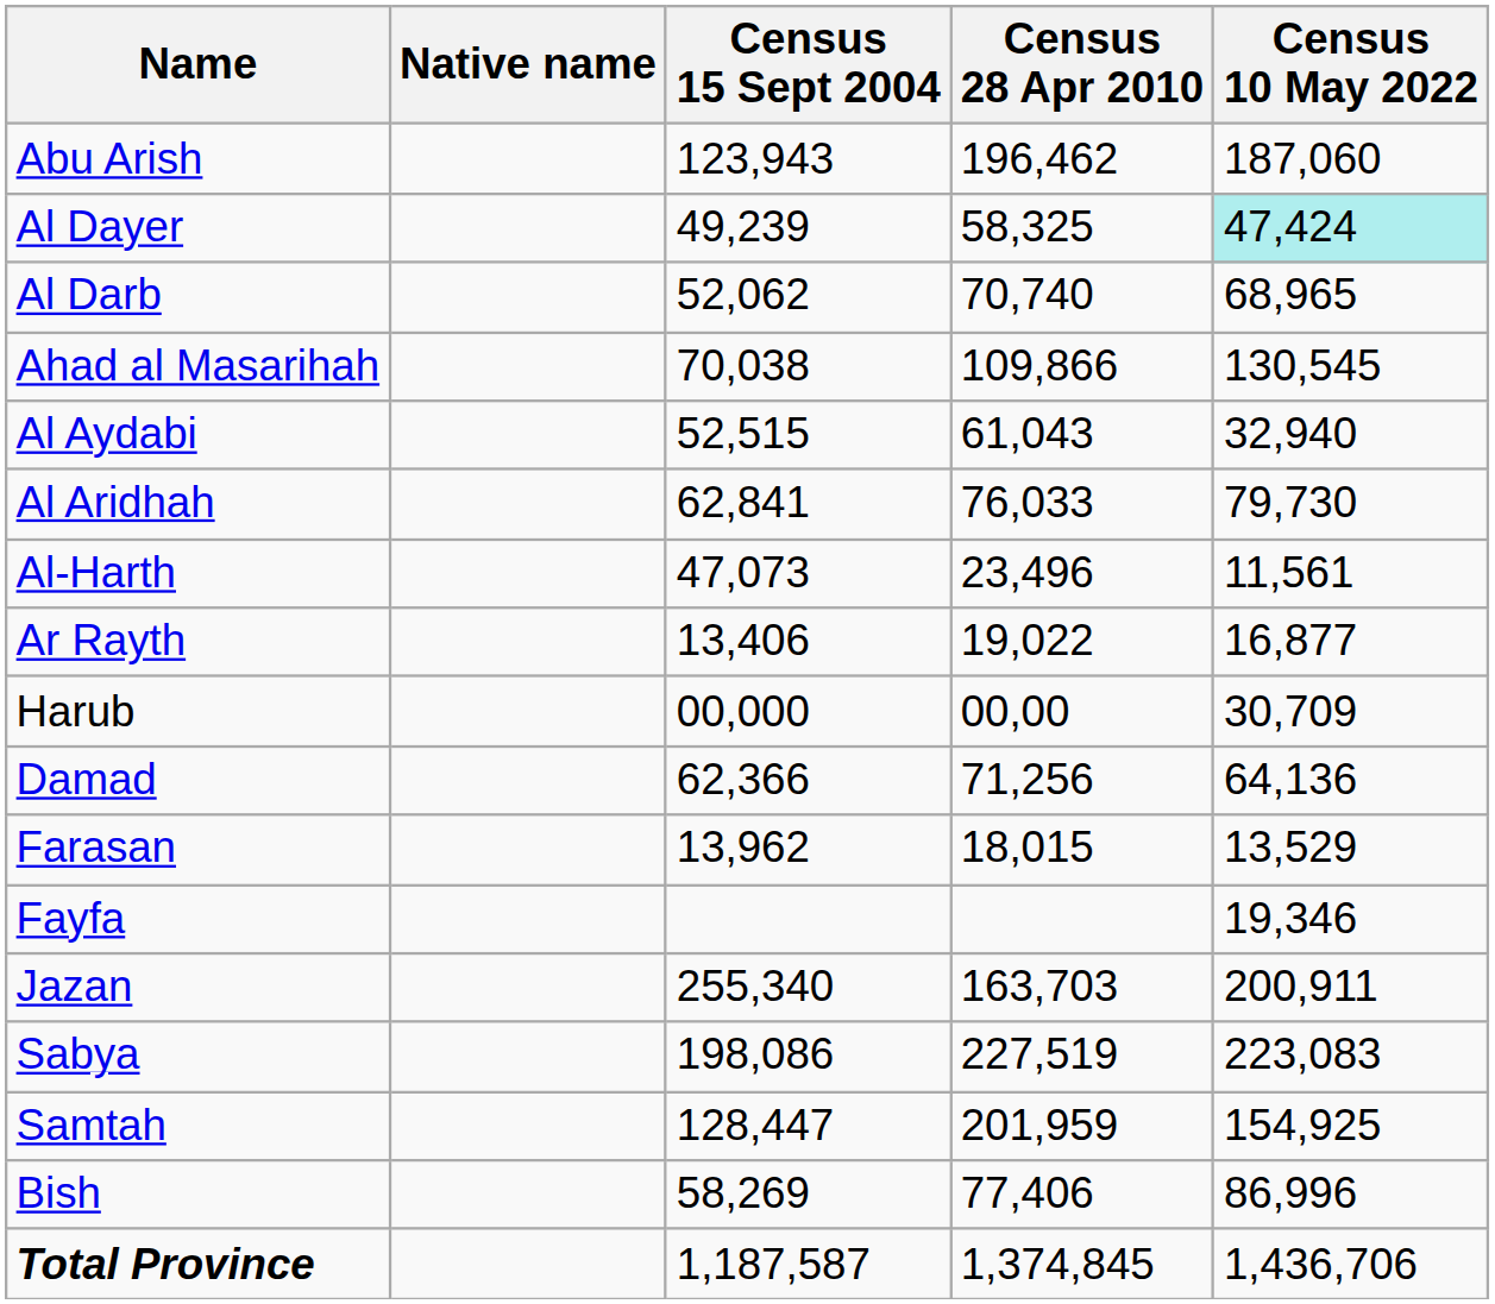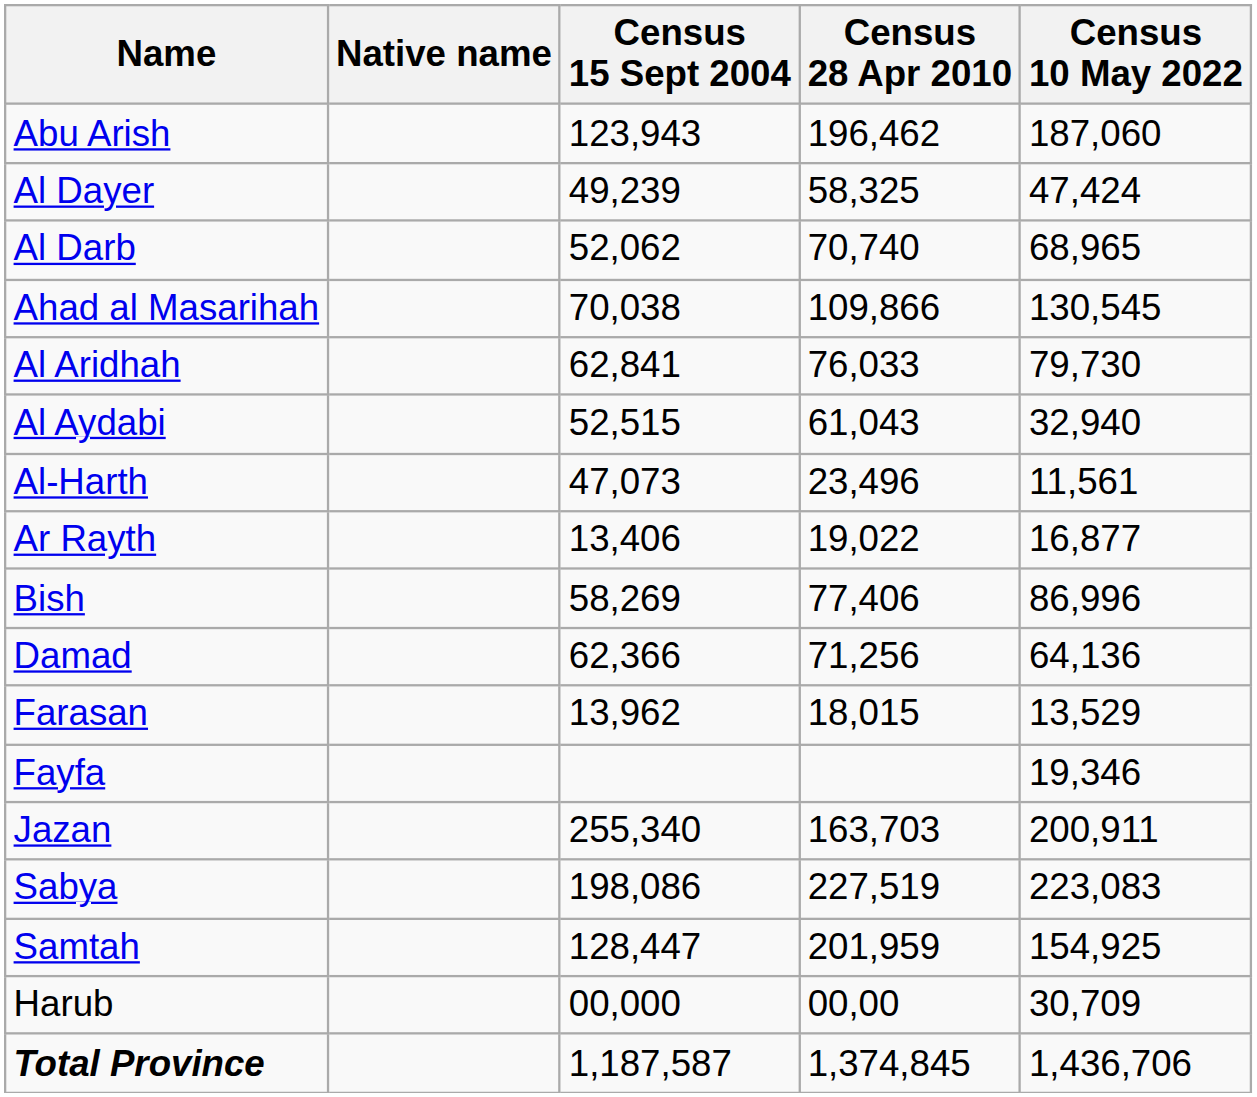Al Dayer | Census 10 May 2022: paleturquoise background -> no background
rows swapped: Al Aridhah <-> Al Aydabi
rows swapped: Bish <-> Harub
